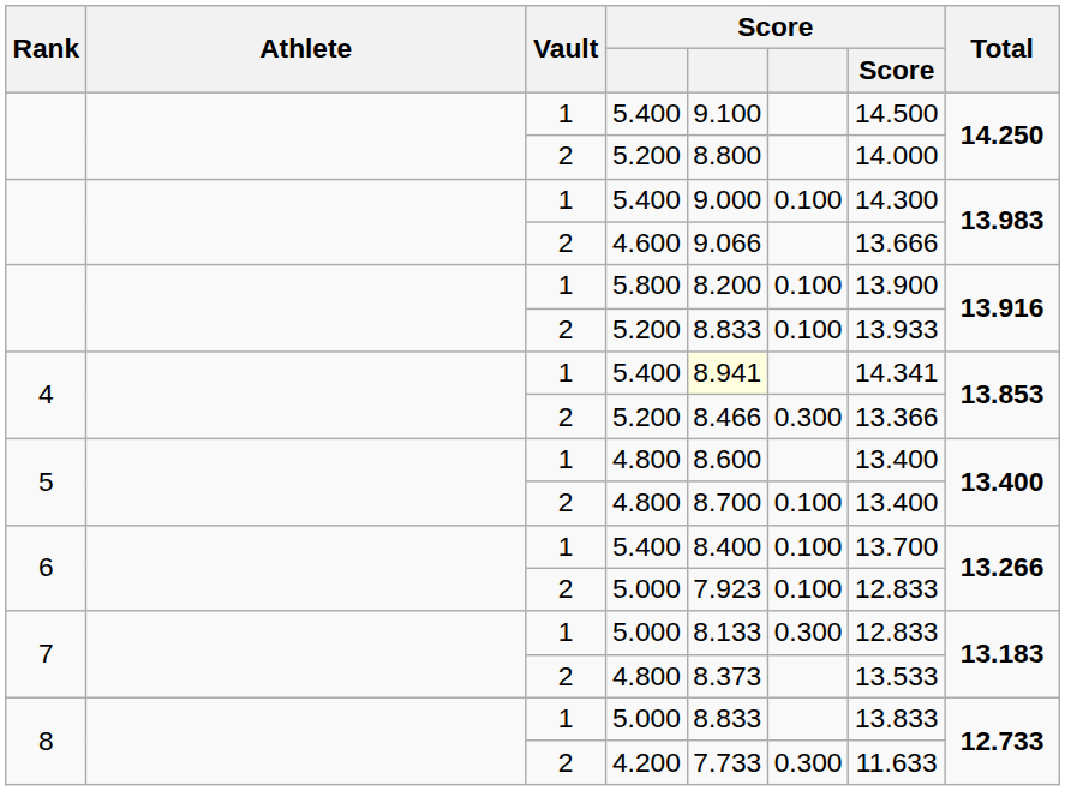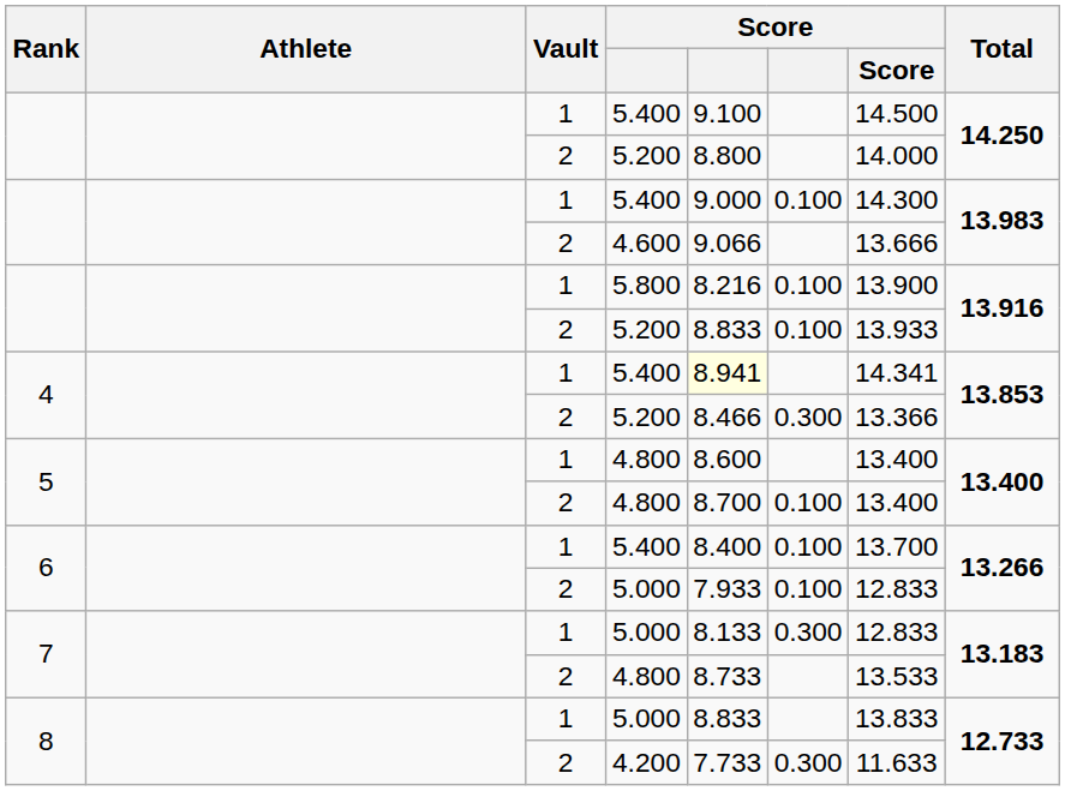5.800 | column 5: 8.200 -> 8.216
6 / 5.000 | column 5: 7.923 -> 7.933
7 / 4.800 | column 5: 8.373 -> 8.733
